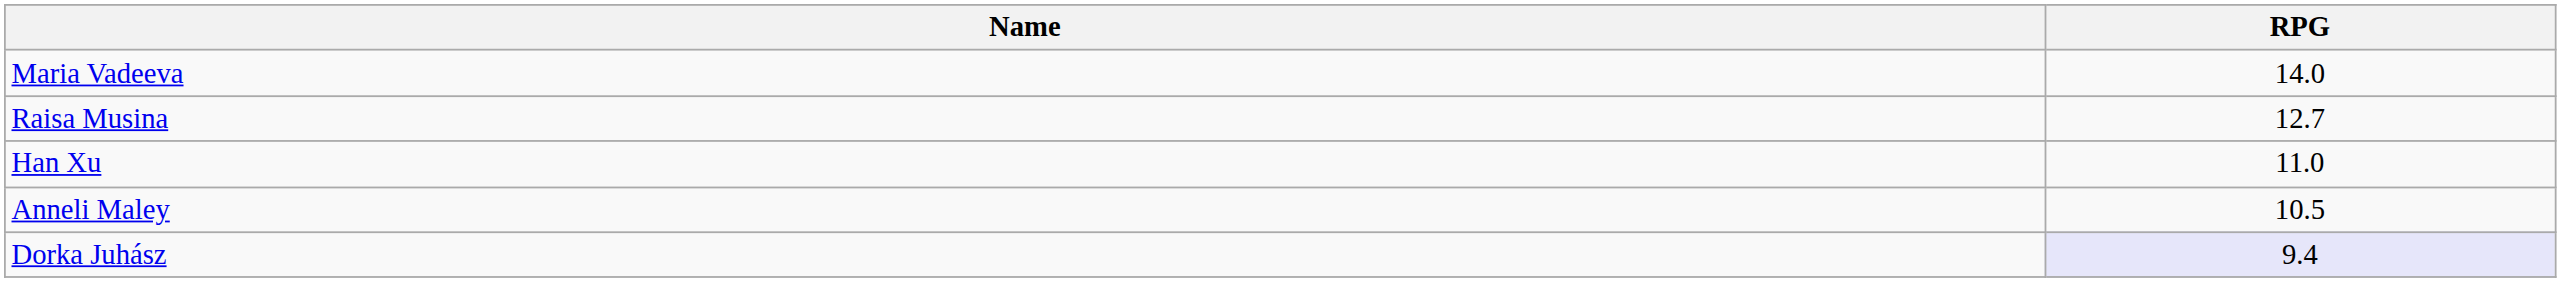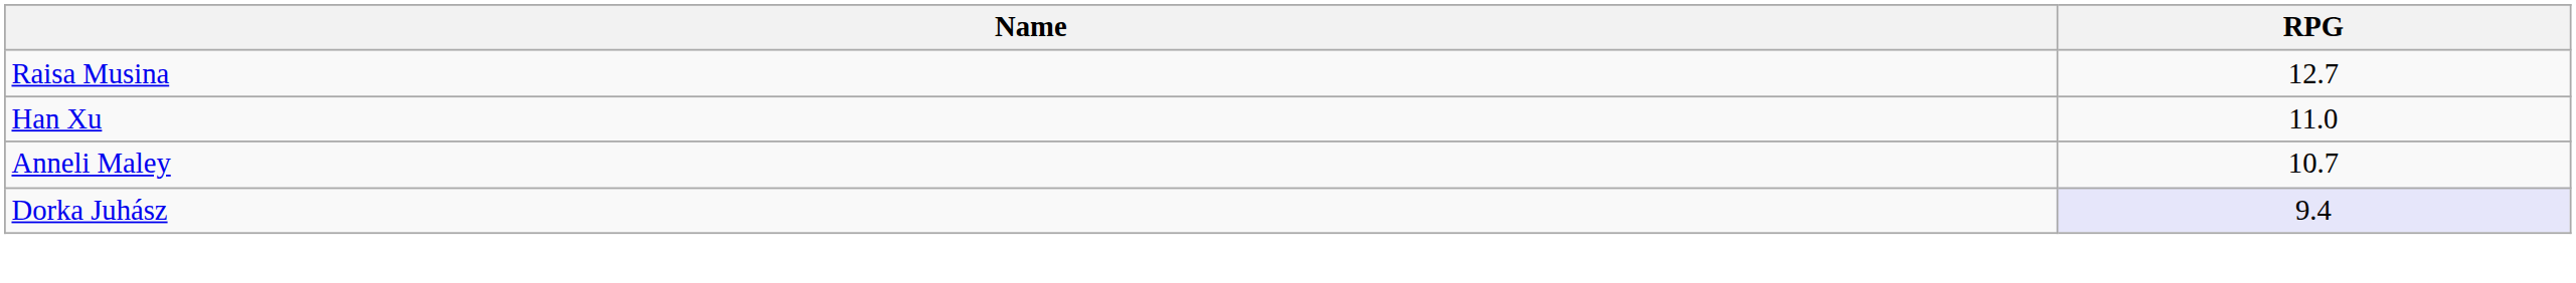- row: Maria Vadeeva | 14.0
Anneli Maley | RPG: 10.5 -> 10.7
